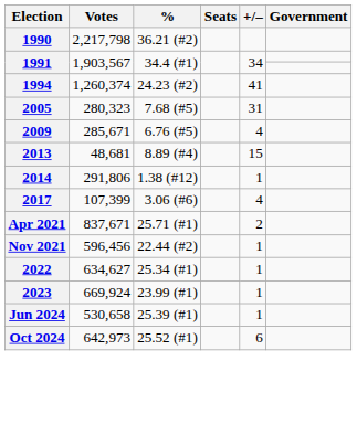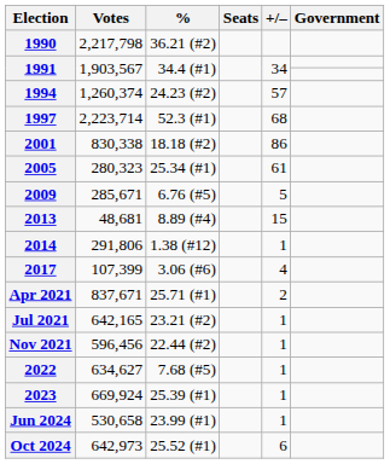1994 | +/–: 41 -> 57
+ row: 1997 | 2,223,714 | 52.3 (#1) | 68
+ row: 2001 | 830,338 | 18.18 (#2) | 86
2005 | %: 7.68 (#5) -> 25.34 (#1)
2005 | +/–: 31 -> 61
2009 | +/–: 4 -> 5
+ row: Jul 2021 | 642,165 | 23.21 (#2) | 1
2022 | %: 25.34 (#1) -> 7.68 (#5)
2023 | %: 23.99 (#1) -> 25.39 (#1)
Jun 2024 | %: 25.39 (#1) -> 23.99 (#1)
